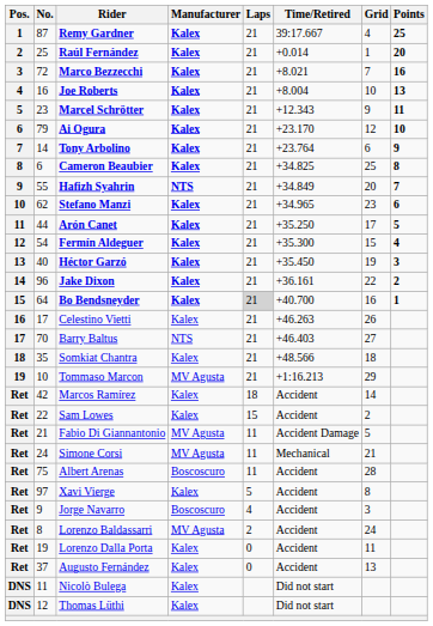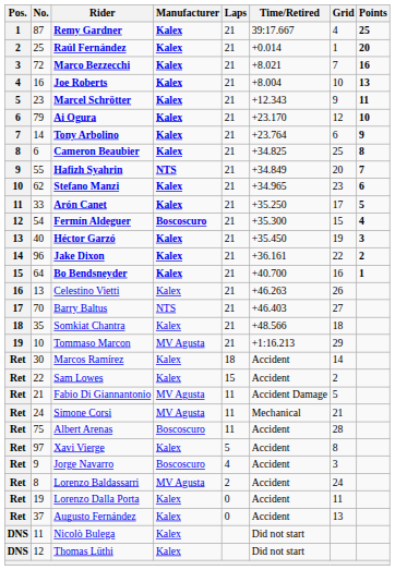Arón Canet | No.: 44 -> 33
Fermín Aldeguer | Manufacturer: Kalex -> Boscoscuro
Bo Bendsneyder | Laps: lightgrey background -> no background
Celestino Vietti | No.: 17 -> 13
Marcos Ramírez | No.: 42 -> 30
